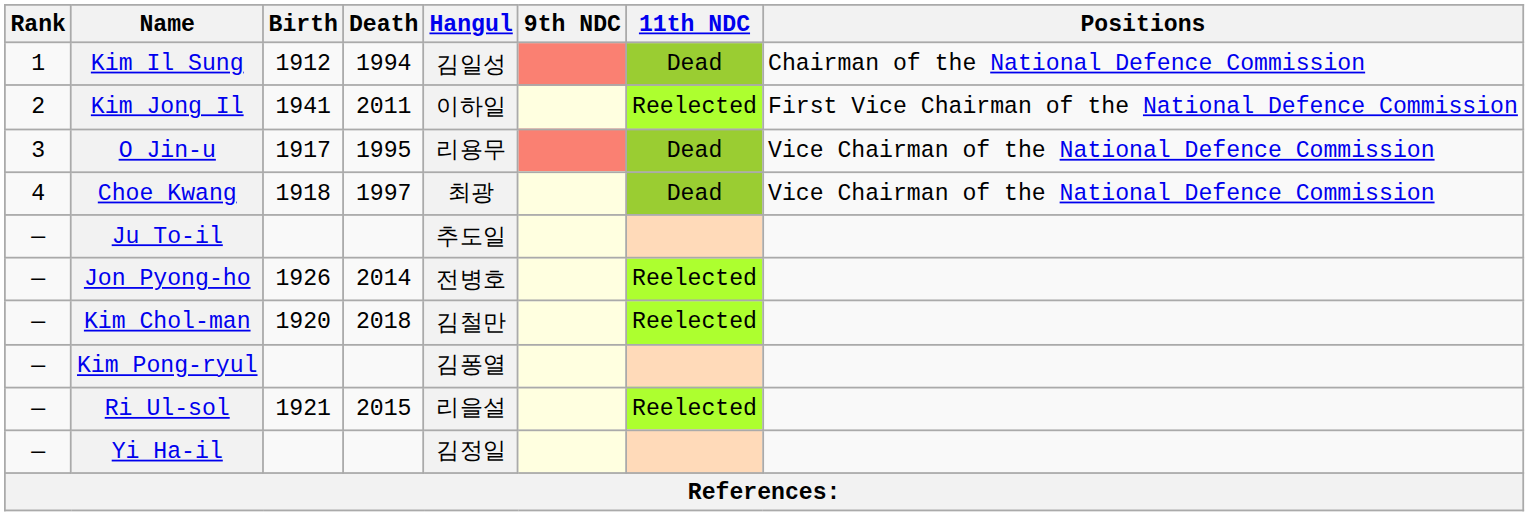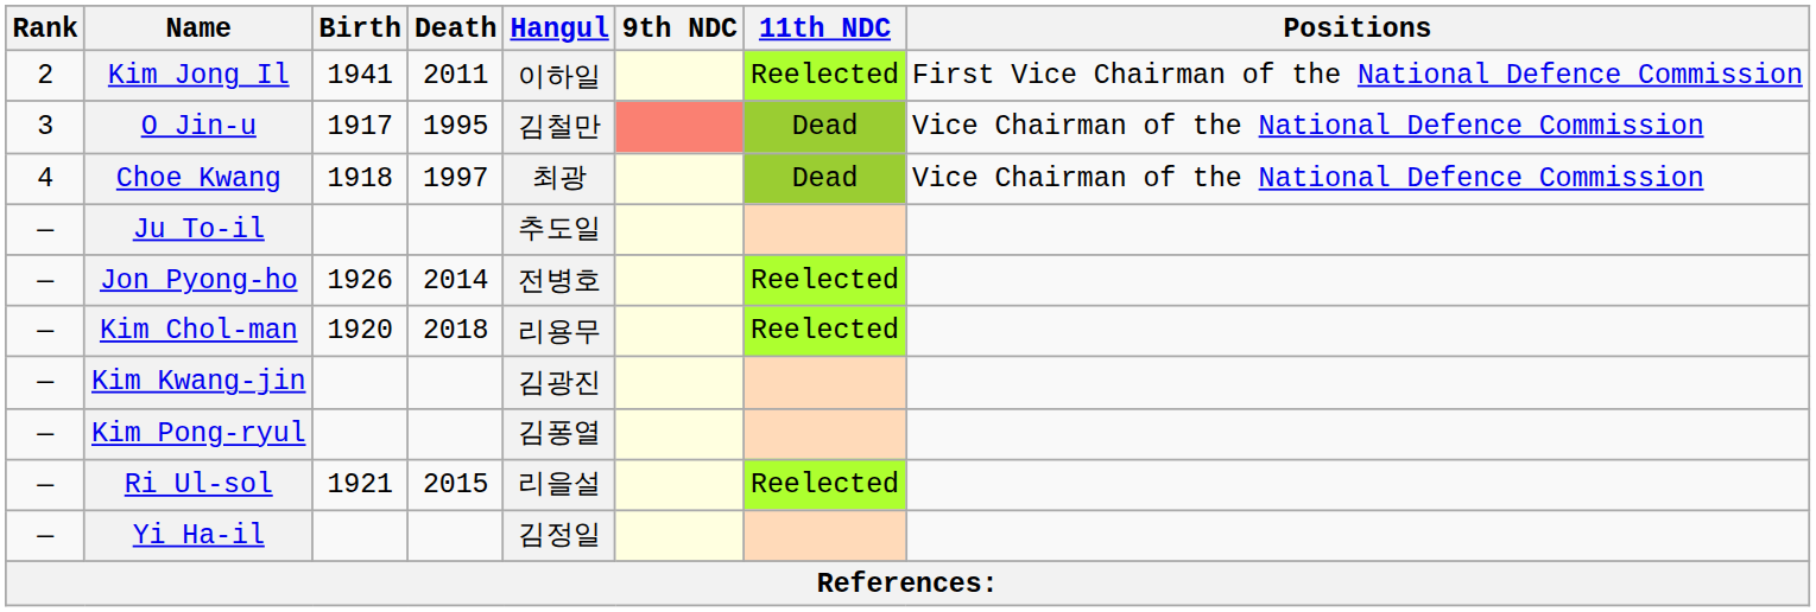- row: 1 | Kim Il Sung | 1912 | 1994 | 김일성 | Dead | Chairman of the National Defence Commission
O Jin-u | Hangul: 리용무 -> 김철만
Kim Chol-man | Hangul: 김철만 -> 리용무
+ row: — | Kim Kwang-jin | 김광진
